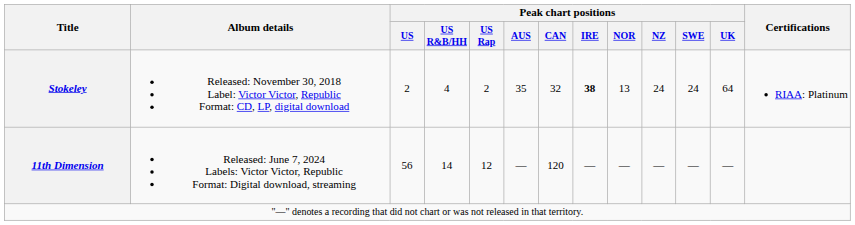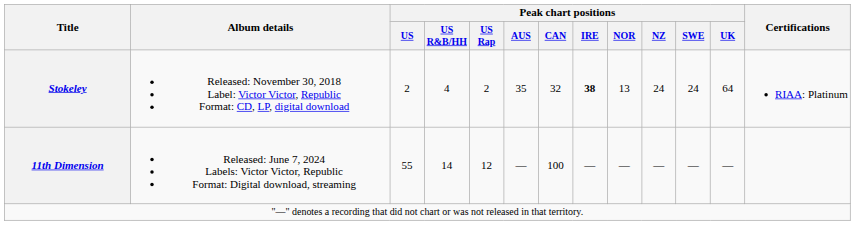11th Dimension | Peak chart positions / US: 56 -> 55
11th Dimension | Peak chart positions / CAN: 120 -> 100
